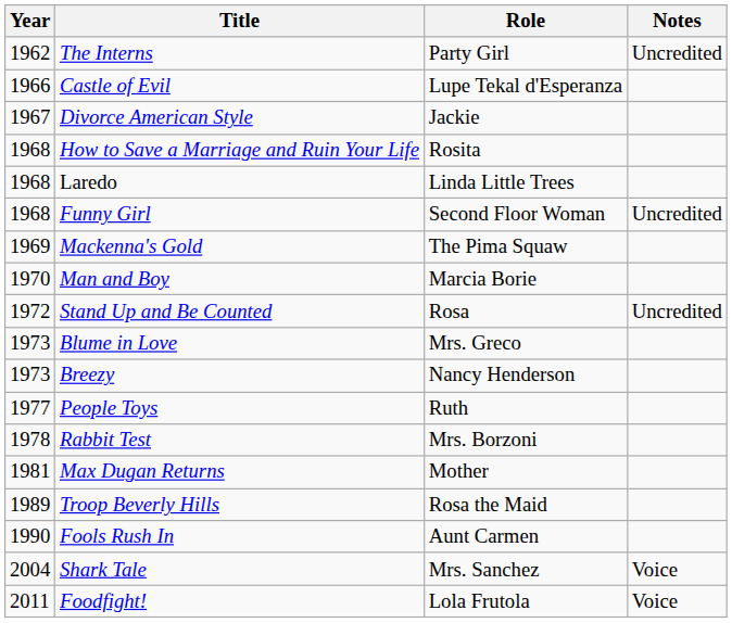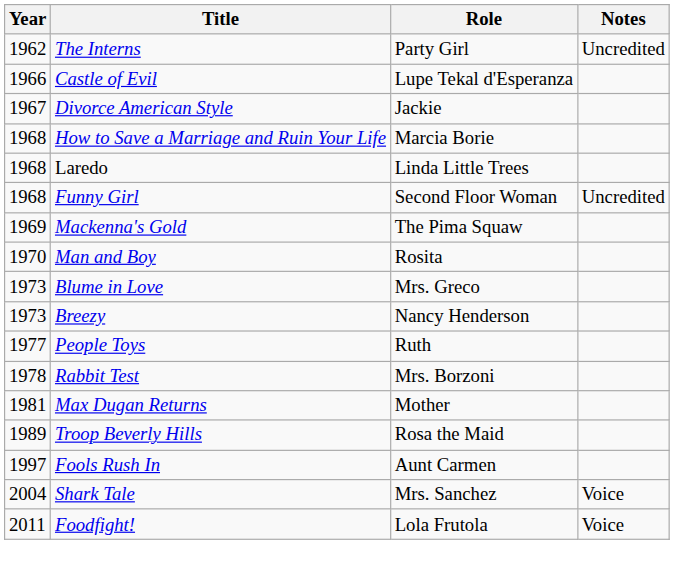How to Save a Marriage and Ruin Your Life | Role: Rosita -> Marcia Borie
Man and Boy | Role: Marcia Borie -> Rosita
- row: 1972 | Stand Up and Be Counted | Rosa | Uncredited
Fools Rush In | Year: 1990 -> 1997
